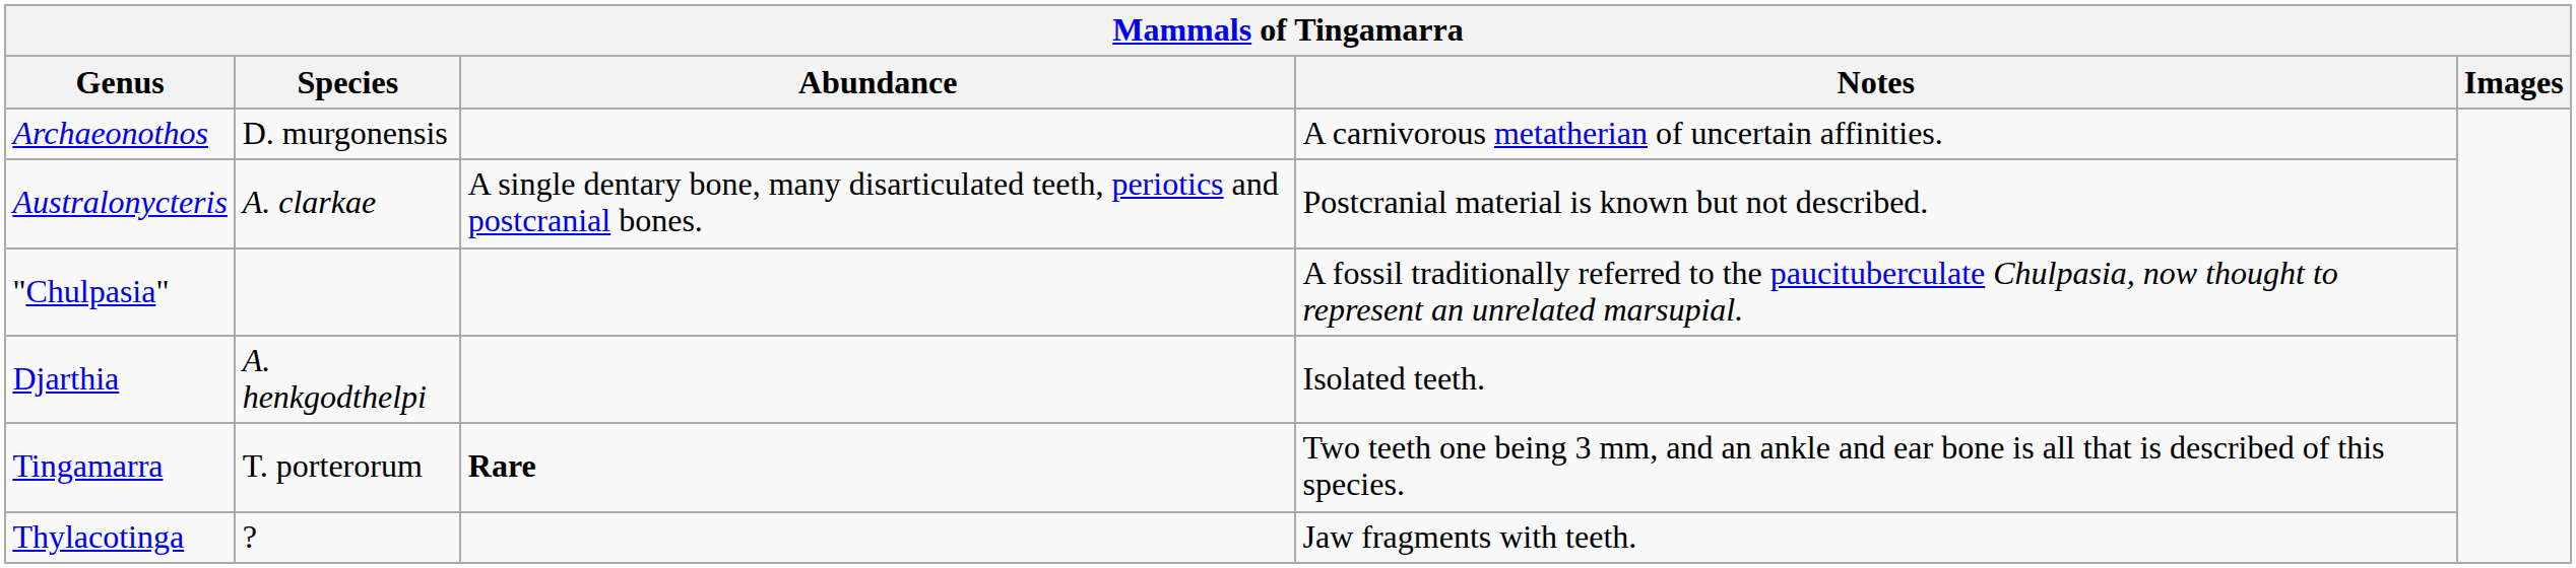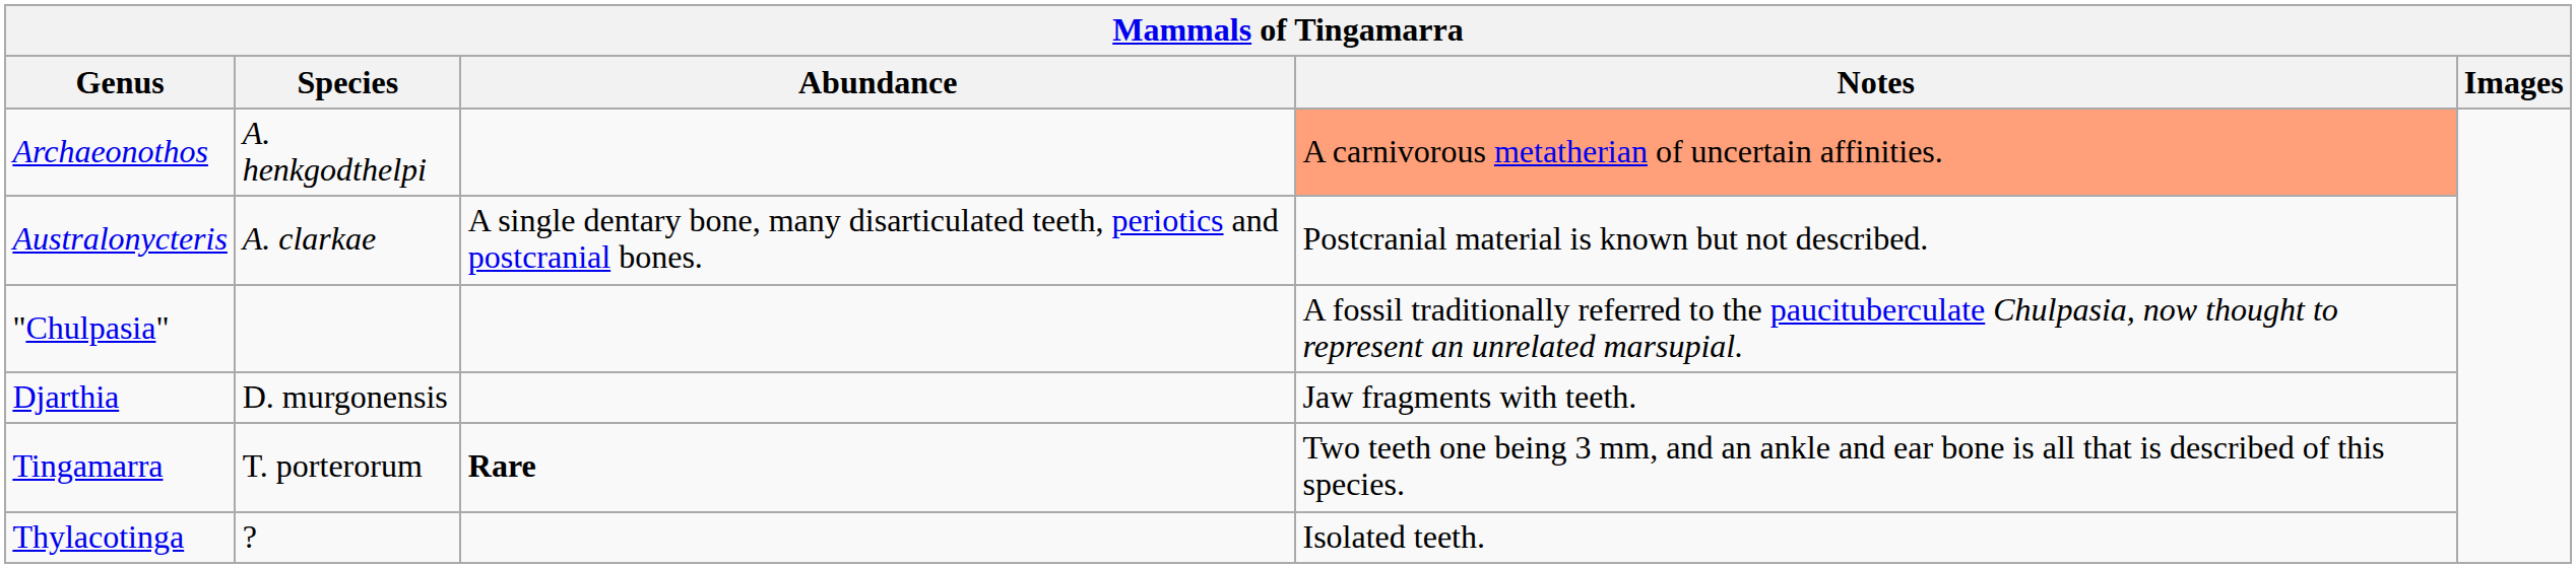Archaeonothos | Species: D. murgonensis -> A. henkgodthelpi
Archaeonothos | Notes: no background -> lightsalmon background
Djarthia | Species: A. henkgodthelpi -> D. murgonensis
Djarthia | Notes: Isolated teeth. -> Jaw fragments with teeth.
Thylacotinga | Notes: Jaw fragments with teeth. -> Isolated teeth.
